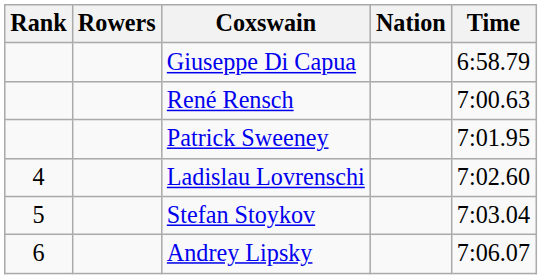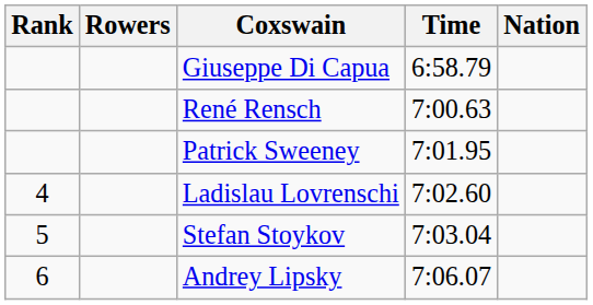columns swapped: Nation <-> Time
